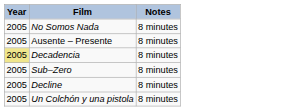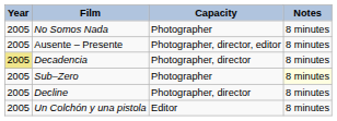+ column: Capacity | Photographer | Photographer, director, editor | Photographer, director | Photographer | Photographer, director | Editor
Sub–Zero | Notes: no background -> lightyellow background
